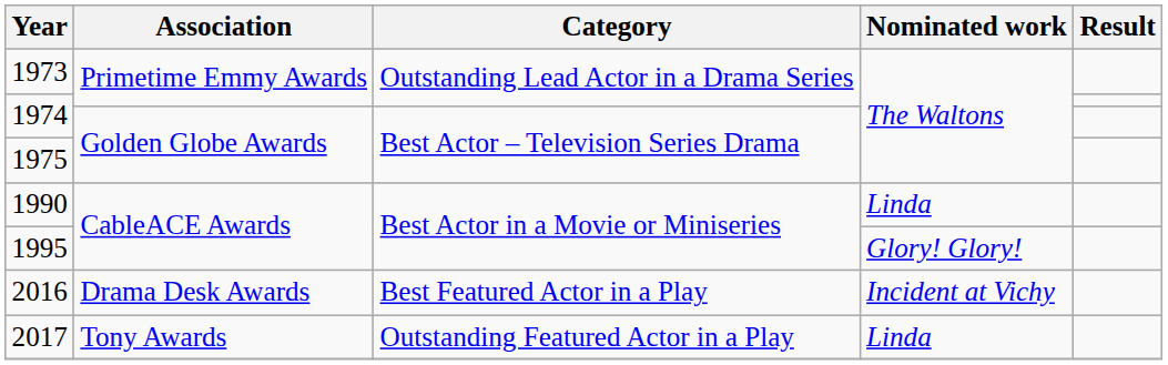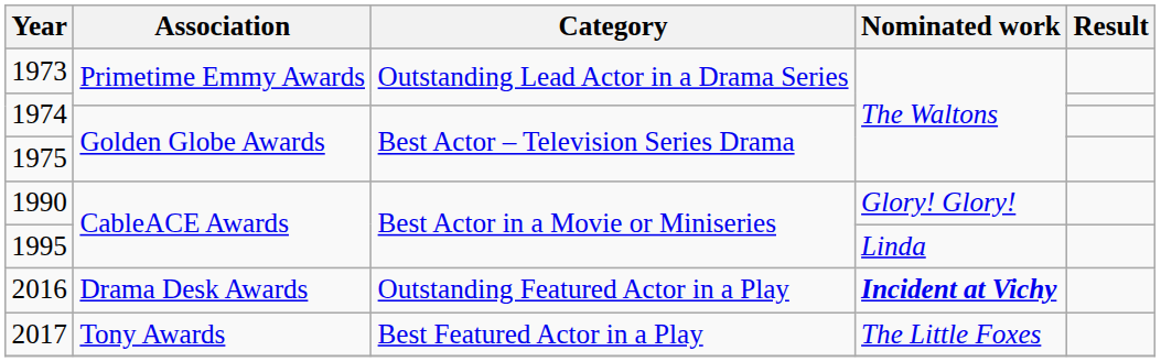1990 | Nominated work: Linda -> Glory! Glory!
1995 | Nominated work: Glory! Glory! -> Linda
2016 | Category: Best Featured Actor in a Play -> Outstanding Featured Actor in a Play
2016 | Nominated work: normal -> bold
2017 | Category: Outstanding Featured Actor in a Play -> Best Featured Actor in a Play
2017 | Nominated work: Linda -> The Little Foxes
